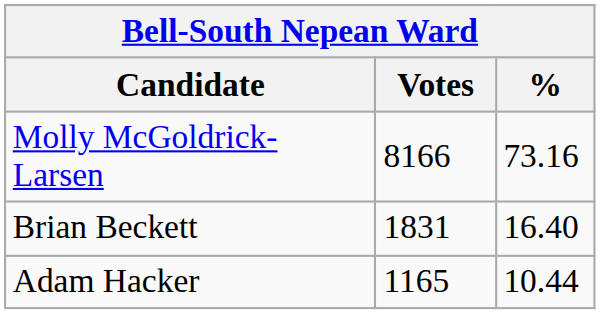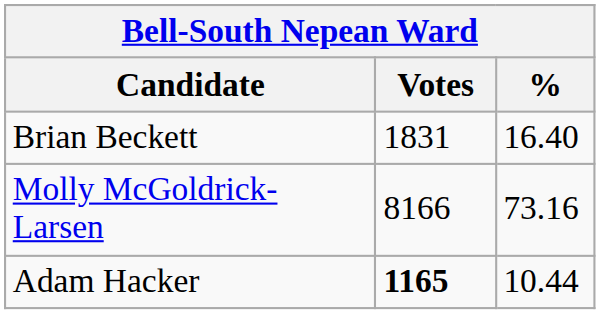rows swapped: Molly McGoldrick-Larsen <-> Brian Beckett
Adam Hacker | Votes: normal -> bold
